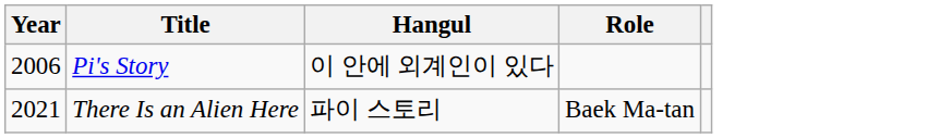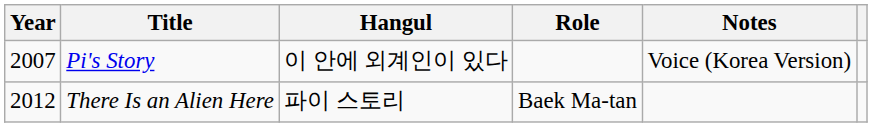+ column: Notes | Voice (Korea Version)
Pi's Story | Year: 2006 -> 2007
There Is an Alien Here | Year: 2021 -> 2012
